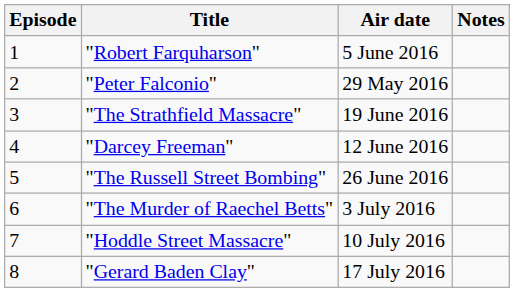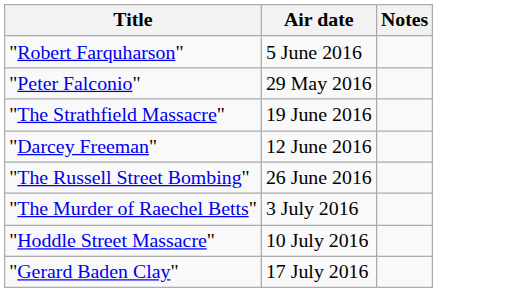- column: Episode | 1 | 2 | 3 | 4 | 5 | 6 | 7 | 8
